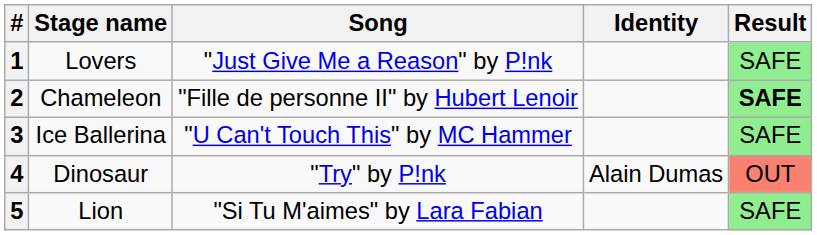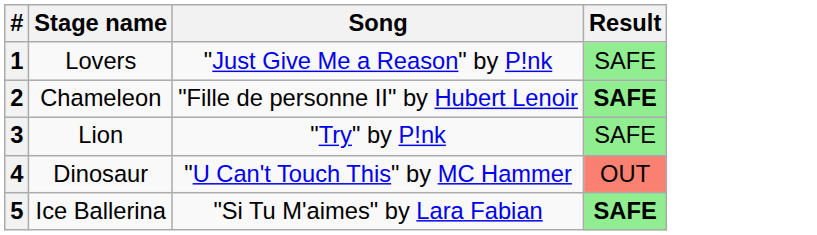- column: Identity | Alain Dumas
3 | Stage name: Ice Ballerina -> Lion
3 | Song: "U Can't Touch This" by MC Hammer -> "Try" by P!nk
4 | Song: "Try" by P!nk -> "U Can't Touch This" by MC Hammer
5 | Stage name: Lion -> Ice Ballerina
5 | Result: normal -> bold
